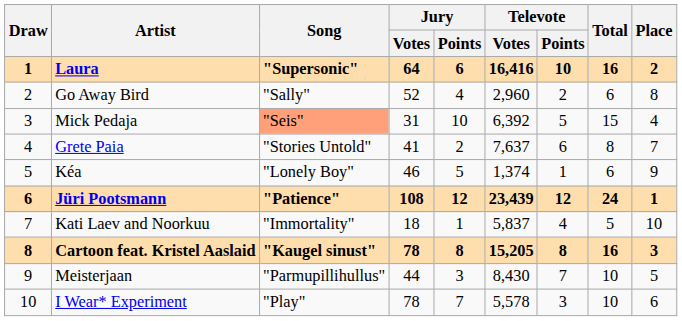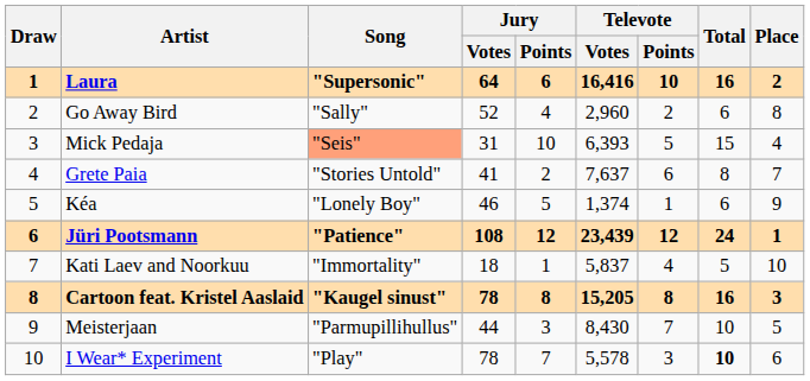Mick Pedaja | Televote / Votes: 6,392 -> 6,393
I Wear* Experiment | Total: normal -> bold
